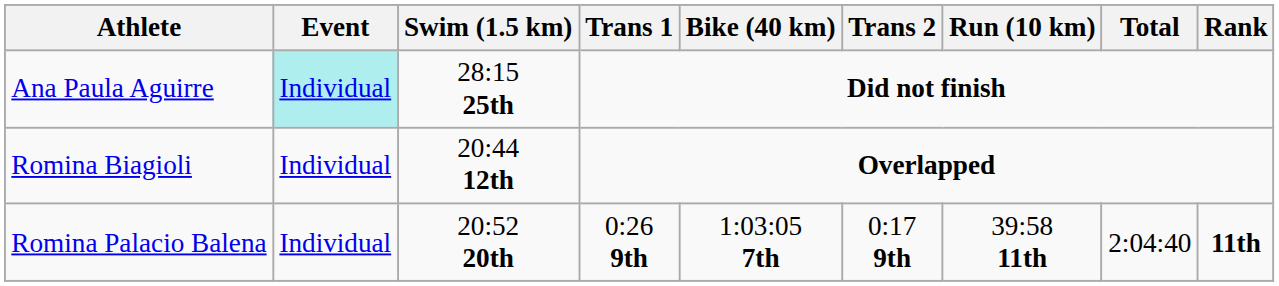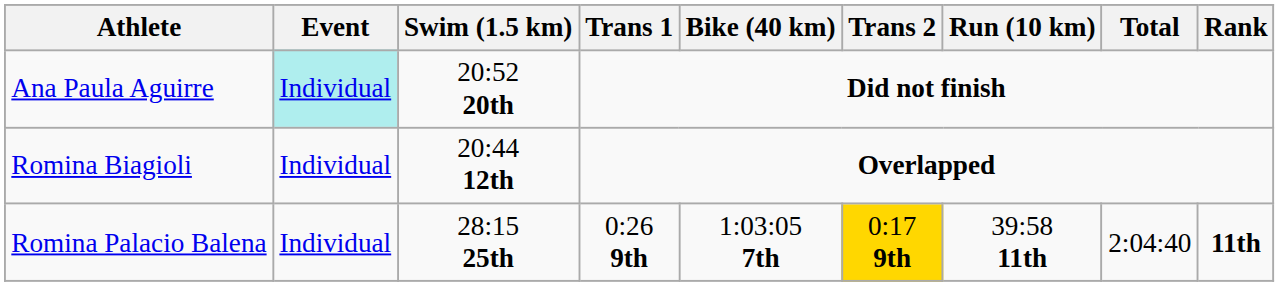Ana Paula Aguirre | Swim (1.5 km): 28:15 25th -> 20:52 20th
Romina Palacio Balena | Swim (1.5 km): 20:52 20th -> 28:15 25th
Romina Palacio Balena | Trans 2: no background -> gold background
